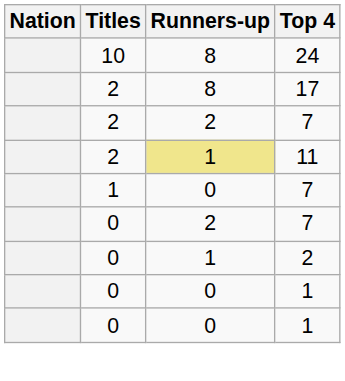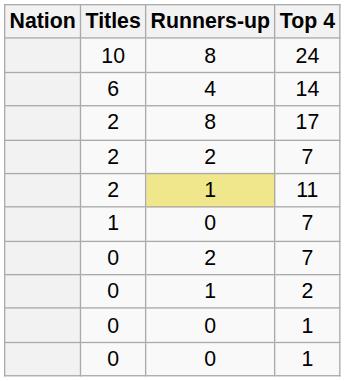+ row: 6 | 4 | 14
